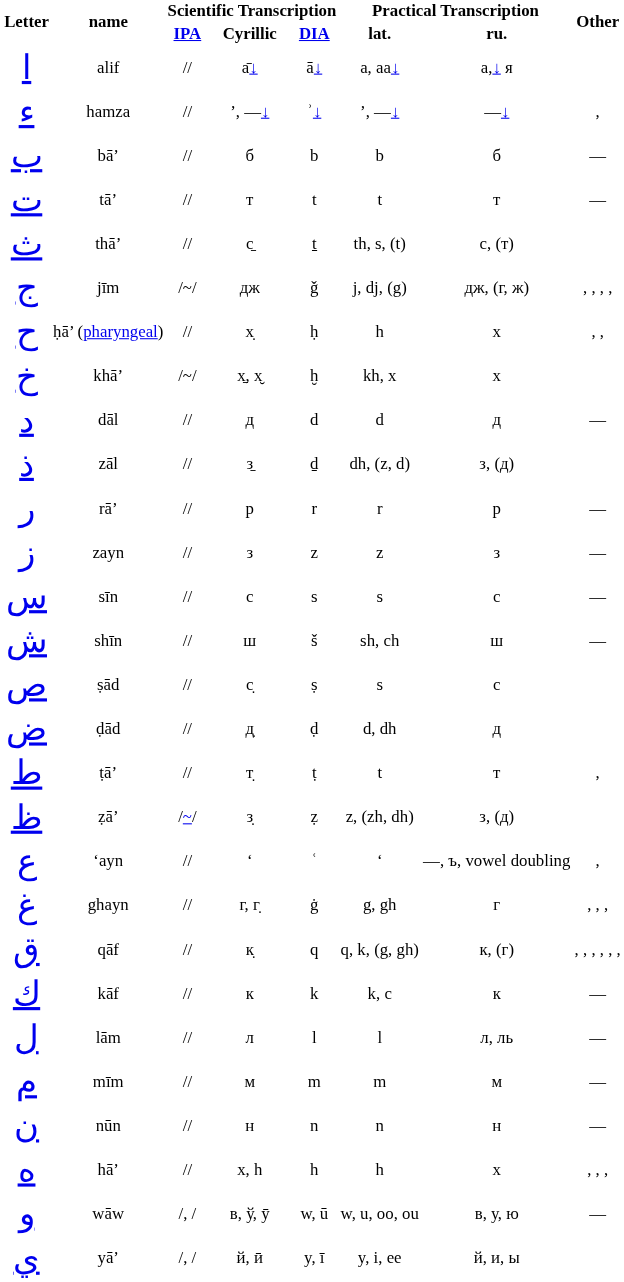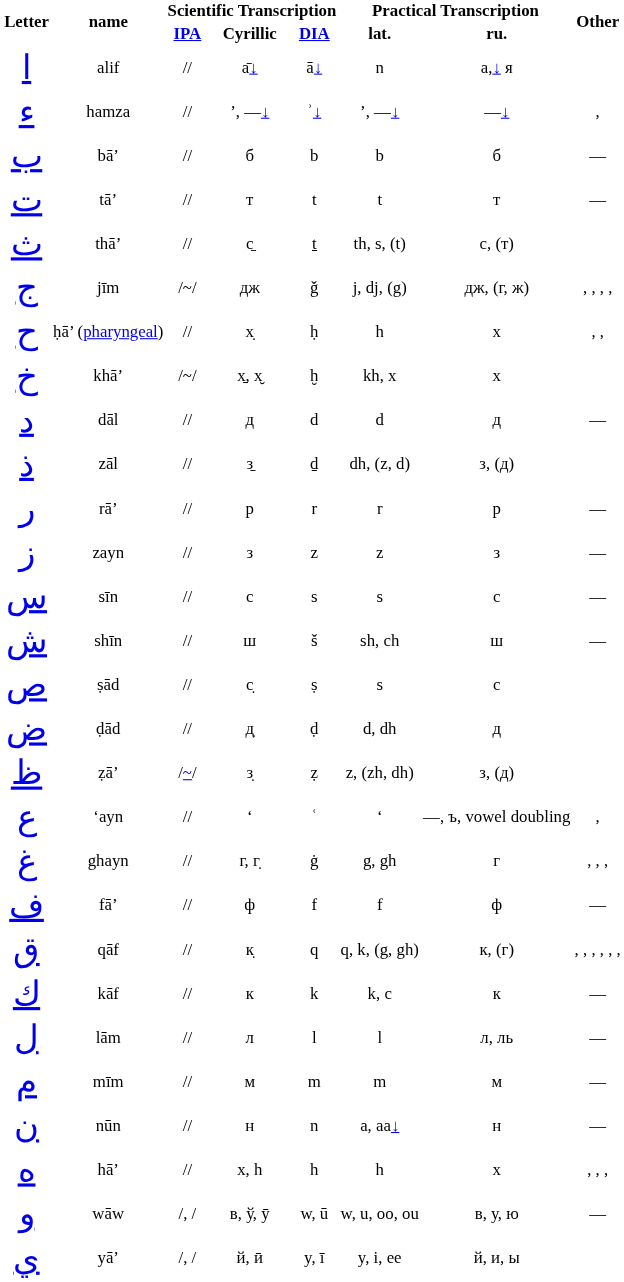alif | Practical Transcription / lat.: a, aa↓ -> n
- row: ﻁ | ṭā’ | // | т̣ | ṭ | t | т | ,
+ row: ﻑ | fā’ | // | ф | f | f | ф | —
nūn | Practical Transcription / lat.: n -> a, aa↓
